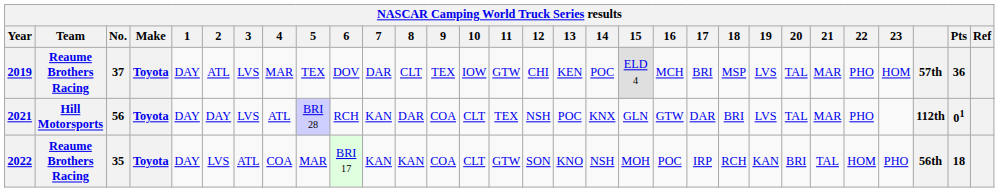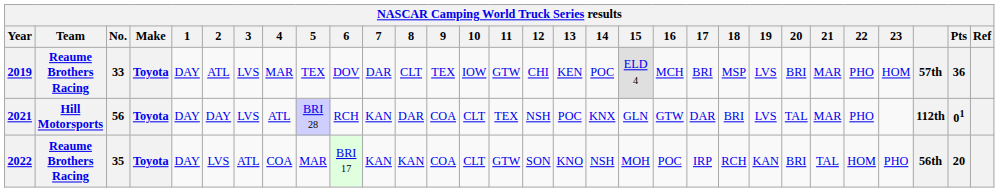2019 | No.: 37 -> 33
2019 | 20: TAL -> BRI
2022 | Pts: 18 -> 20
